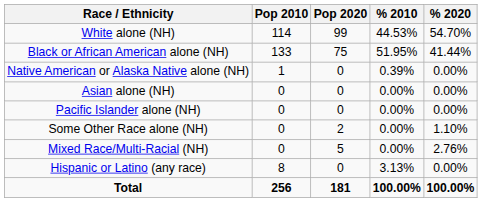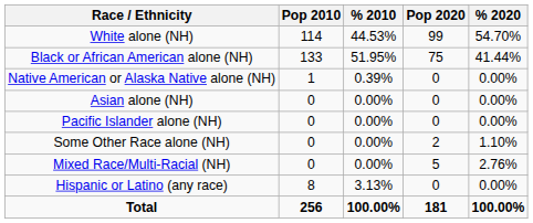columns swapped: Pop 2020 <-> % 2010
